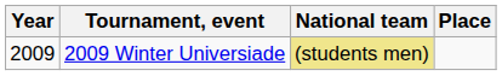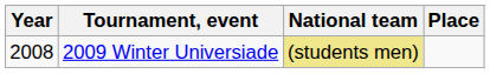2009 Winter Universiade | Year: 2009 -> 2008
